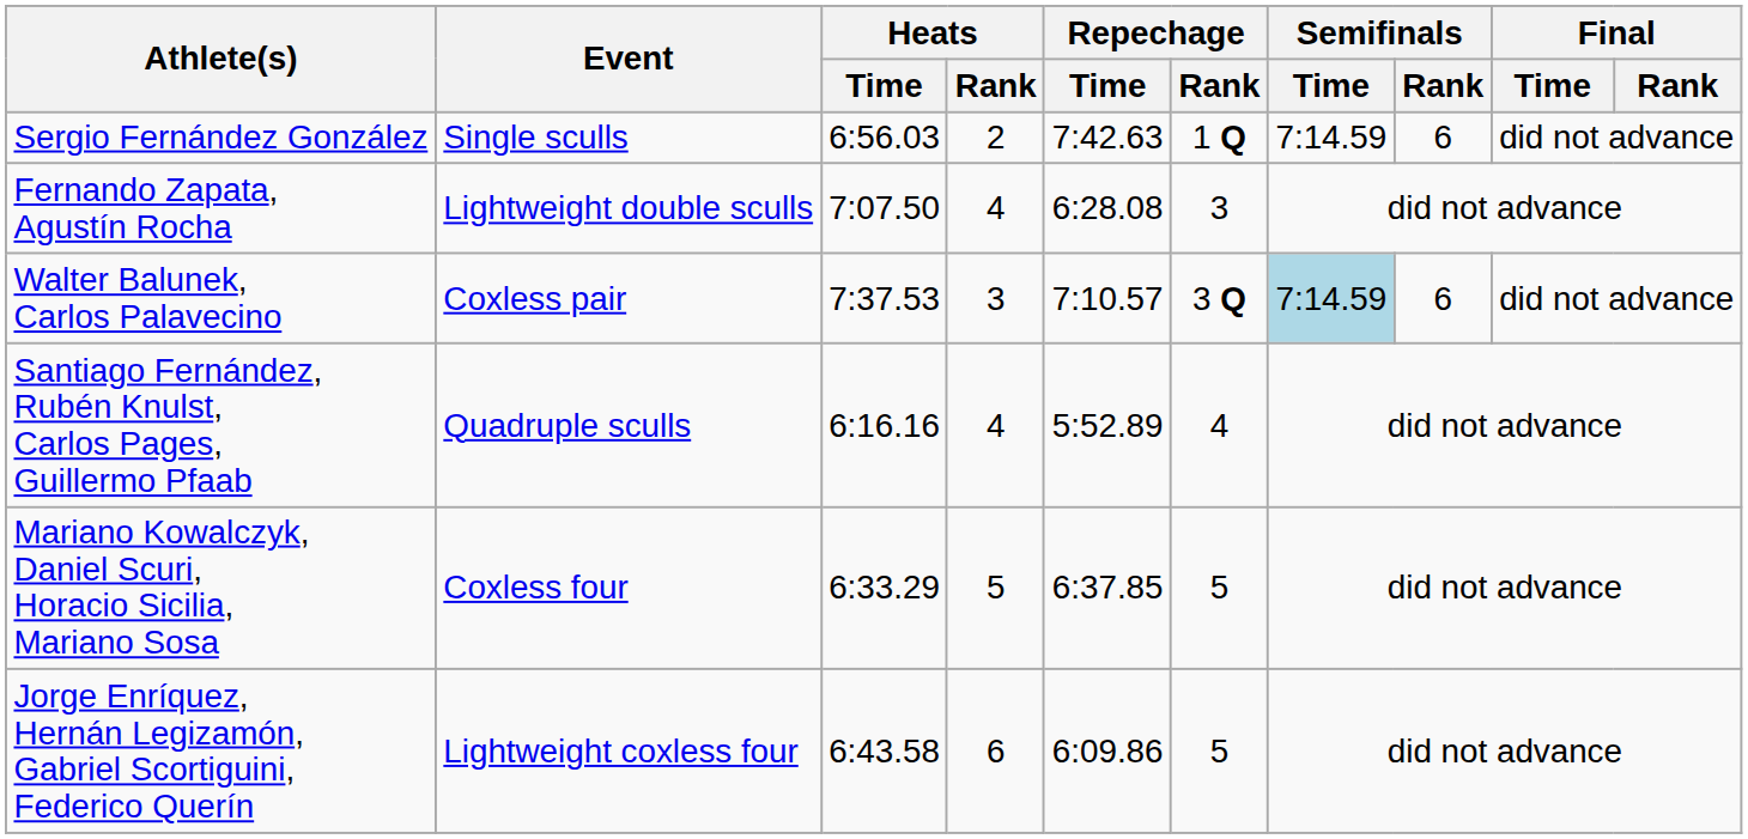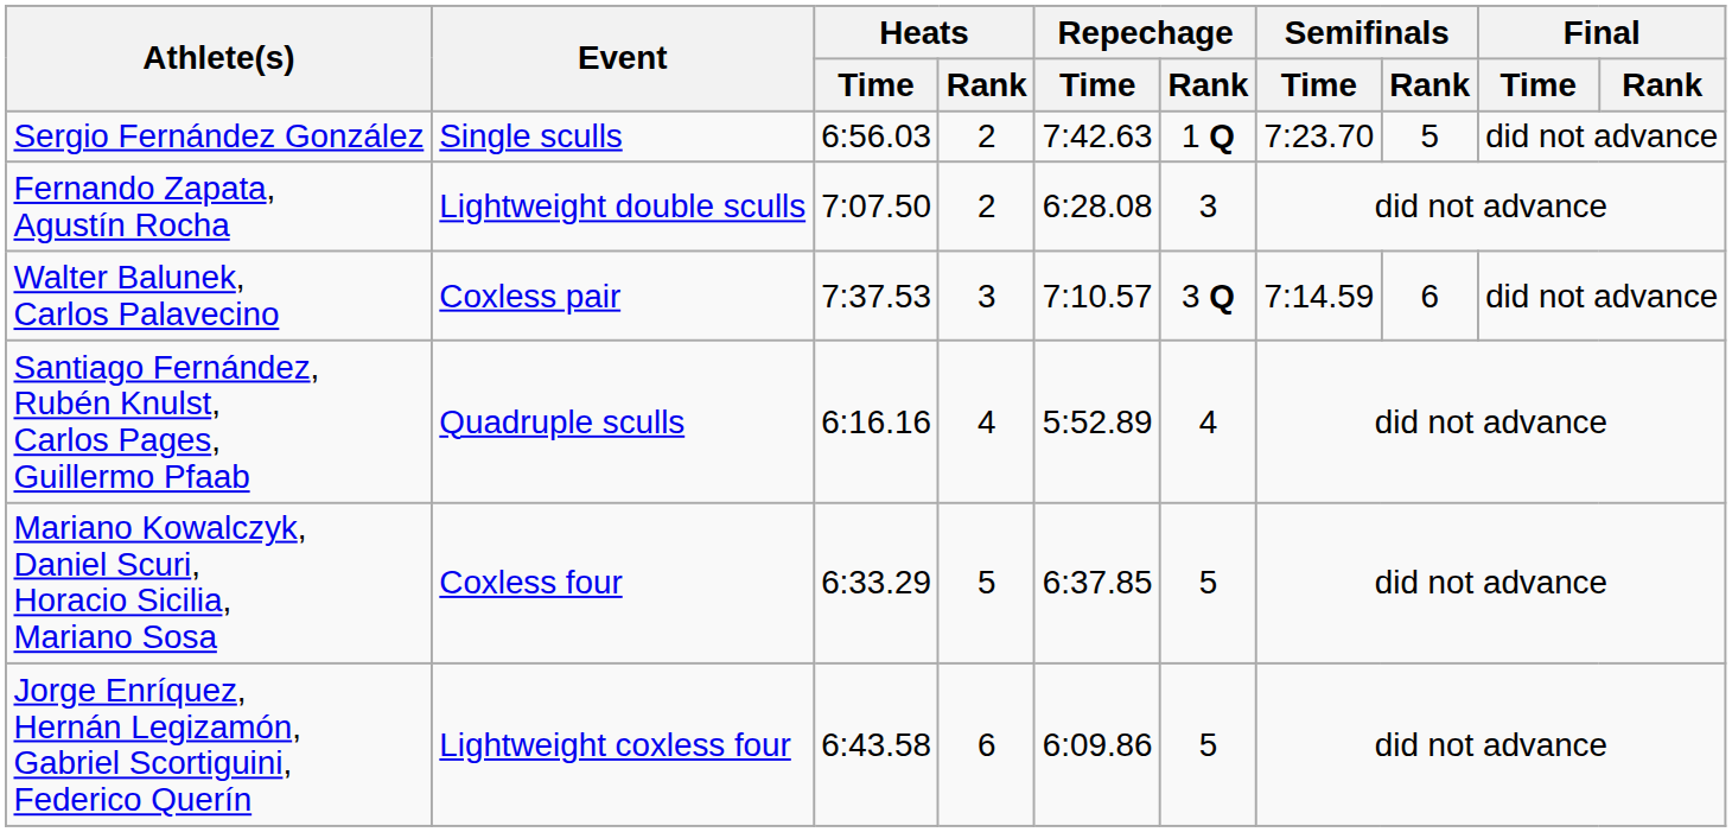Sergio Fernández González | Semifinals / Time: 7:14.59 -> 7:23.70
Sergio Fernández González | Semifinals / Rank: 6 -> 5
Fernando Zapata, Agustín Rocha | Heats / Rank: 4 -> 2
Walter Balunek, Carlos Palavecino | Semifinals / Time: lightblue background -> no background
